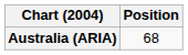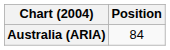Australia (ARIA) | Position: 68 -> 84
